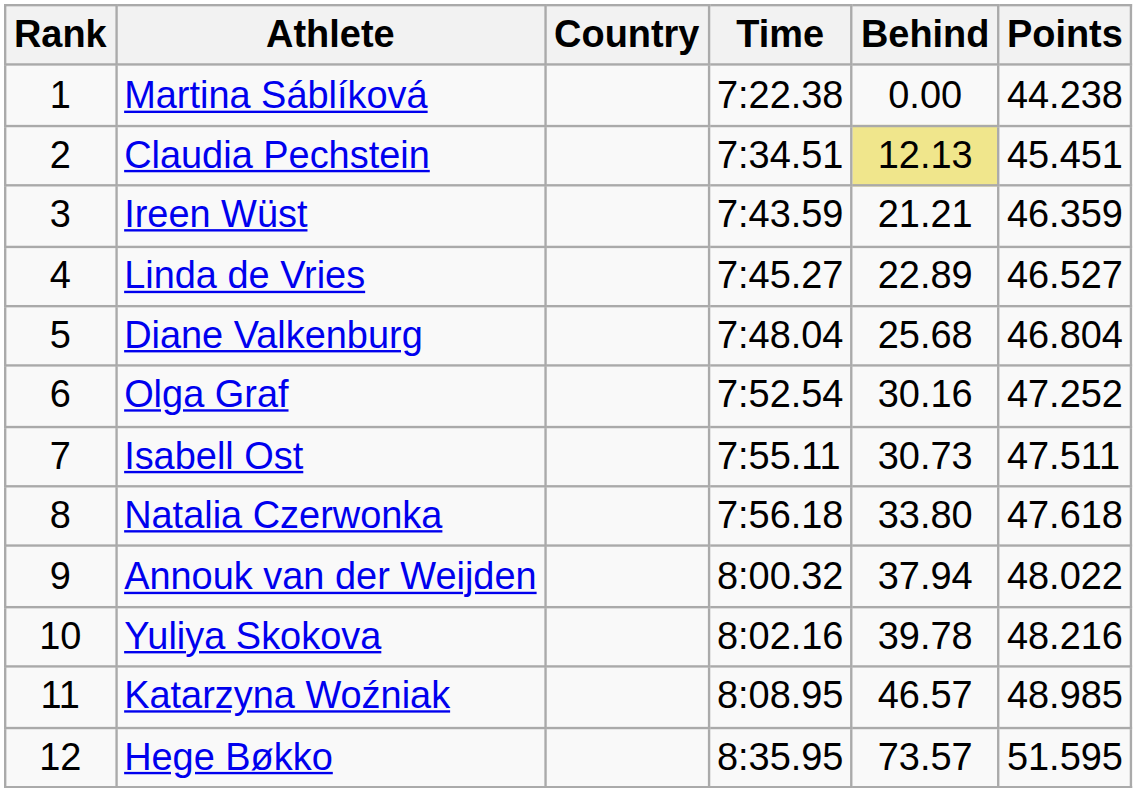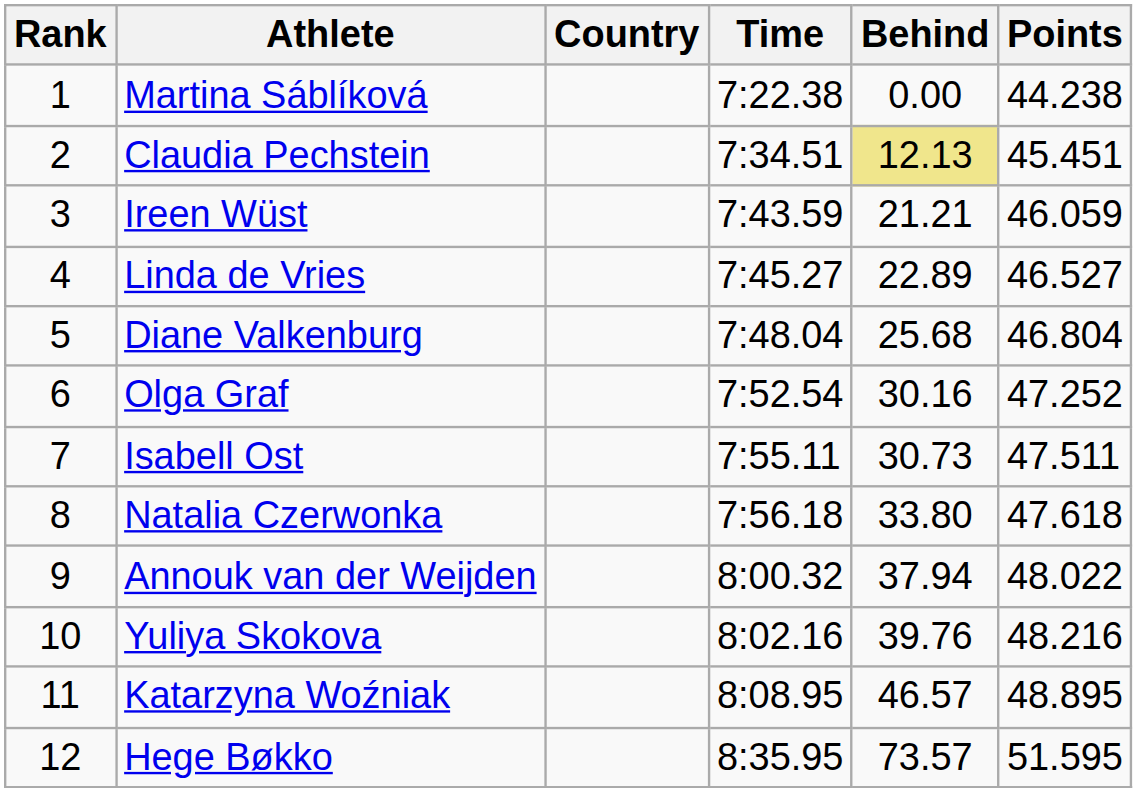Ireen Wüst | Points: 46.359 -> 46.059
Yuliya Skokova | Behind: 39.78 -> 39.76
Katarzyna Woźniak | Points: 48.985 -> 48.895
